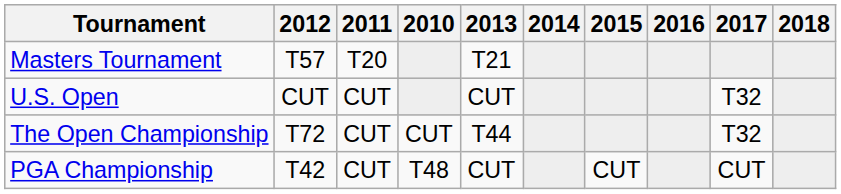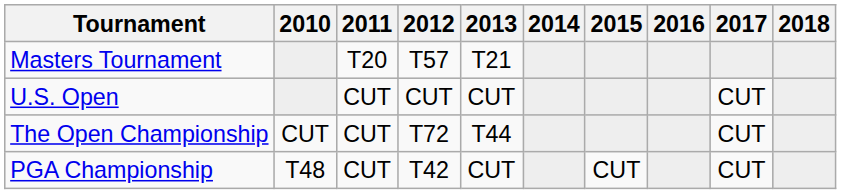columns swapped: 2010 <-> 2012
U.S. Open | 2017: T32 -> CUT
The Open Championship | 2017: T32 -> CUT
